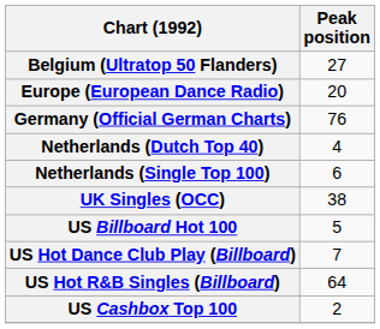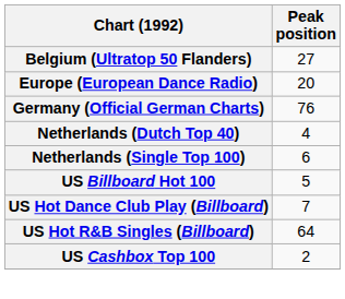- row: UK Singles (OCC) | 38
